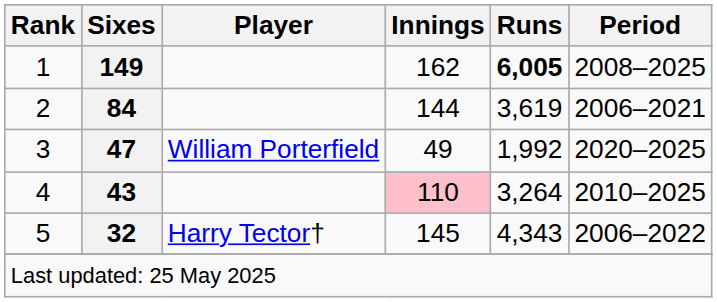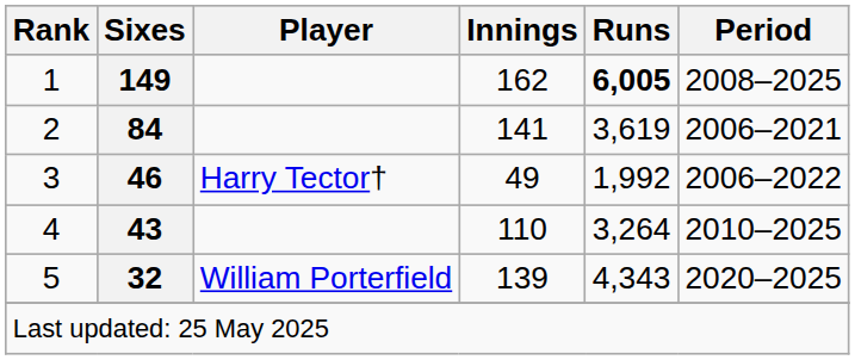2 | Innings: 144 -> 141
3 | Sixes: 47 -> 46
3 | Player: William Porterfield -> Harry Tector†
3 | Period: 2020–2025 -> 2006–2022
4 | Innings: pink background -> no background
5 | Player: Harry Tector† -> William Porterfield
5 | Innings: 145 -> 139
5 | Period: 2006–2022 -> 2020–2025
